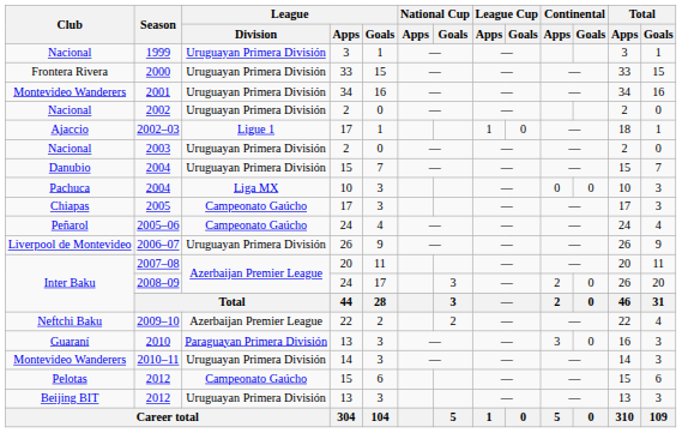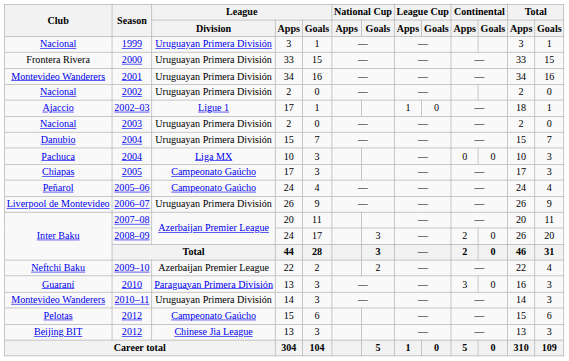Beijing BIT / 2012 | League / Division: Uruguayan Primera División -> Chinese Jia League
